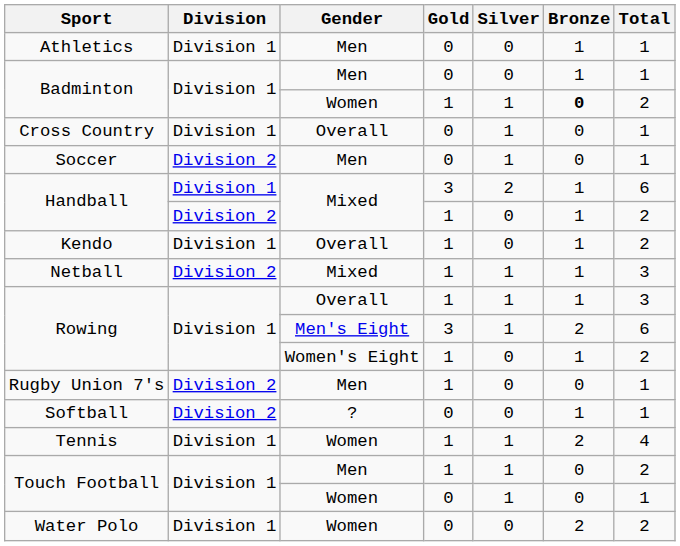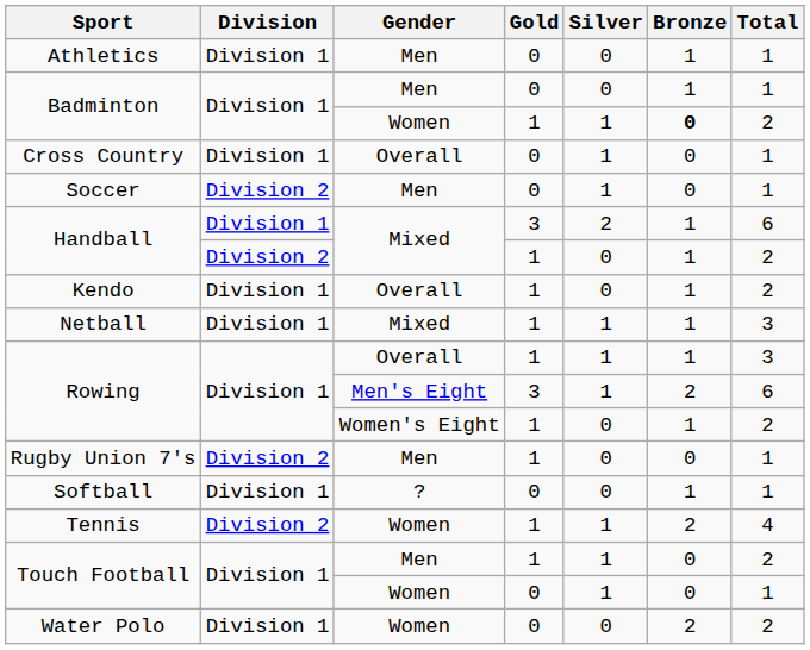Netball | Division: Division 2 -> Division 1
Softball | Division: Division 2 -> Division 1
Tennis | Division: Division 1 -> Division 2
